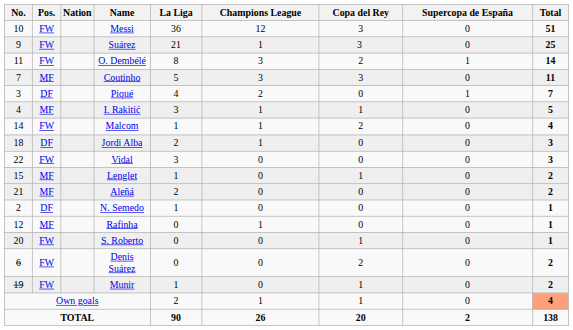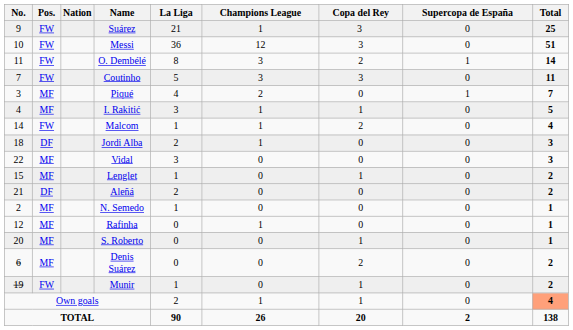rows swapped: Messi <-> Suárez
Coutinho | Pos.: MF -> FW
Piqué | Pos.: DF -> MF
Vidal | Pos.: FW -> MF
Aleñá | Pos.: MF -> DF
N. Semedo | Pos.: DF -> MF
S. Roberto | Pos.: FW -> MF
Denis Suárez | Pos.: FW -> MF
